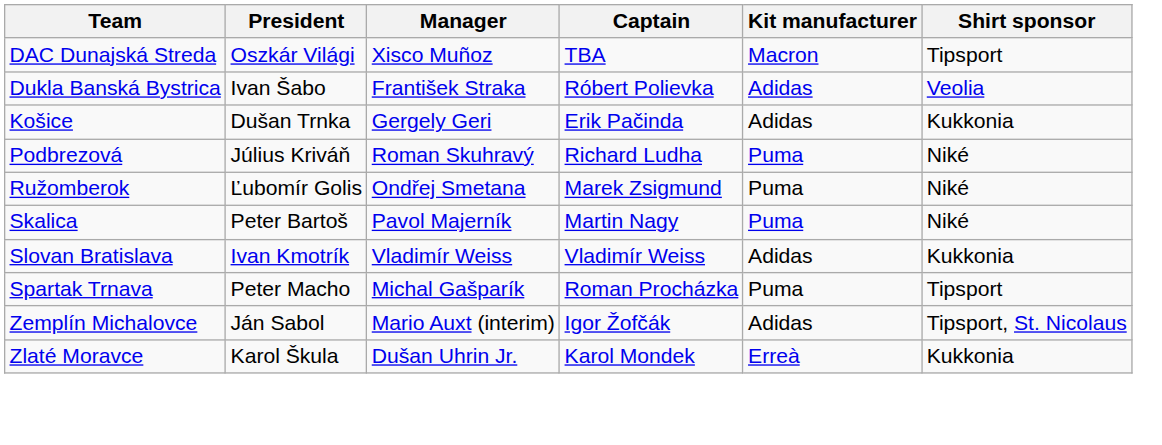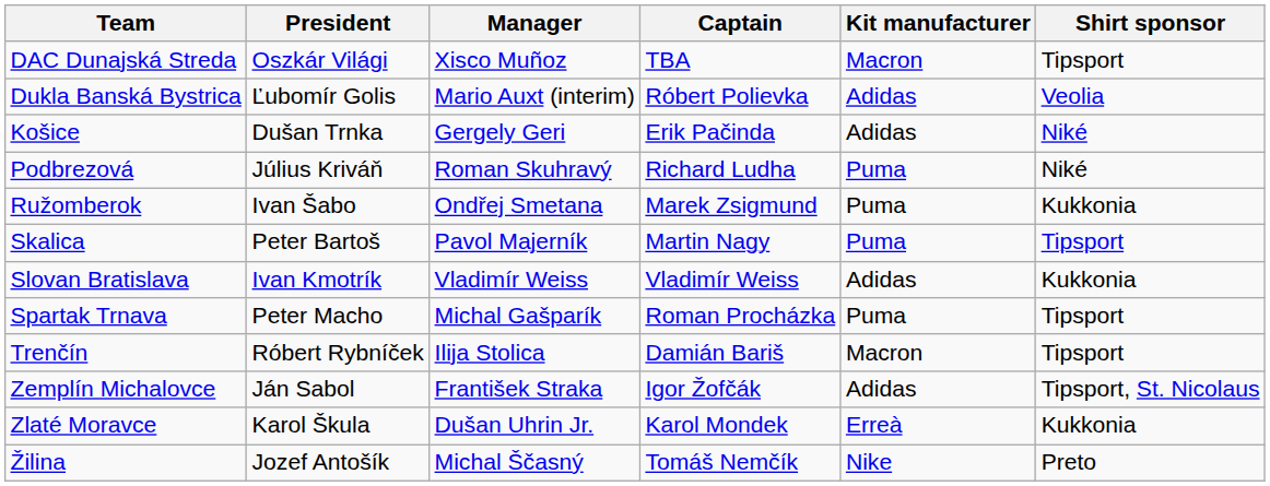Dukla Banská Bystrica | President: Ivan Šabo -> Ľubomír Golis
Dukla Banská Bystrica | Manager: František Straka -> Mario Auxt (interim)
Košice | Shirt sponsor: Kukkonia -> Niké
Ružomberok | President: Ľubomír Golis -> Ivan Šabo
Ružomberok | Shirt sponsor: Niké -> Kukkonia
Skalica | Shirt sponsor: Niké -> Tipsport
+ row: Trenčín | Róbert Rybníček | Ilija Stolica | Damián Bariš | Macron | Tipsport
Zemplín Michalovce | Manager: Mario Auxt (interim) -> František Straka
+ row: Žilina | Jozef Antošík | Michal Ščasný | Tomáš Nemčík | Nike | Preto
